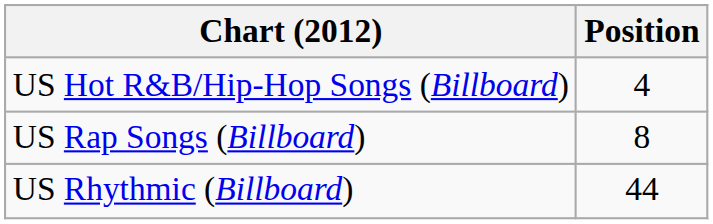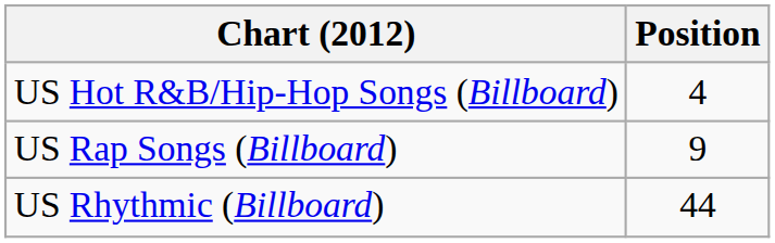US Rap Songs (Billboard) | Position: 8 -> 9
